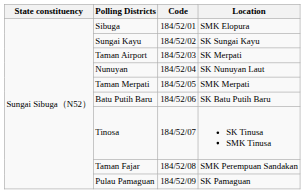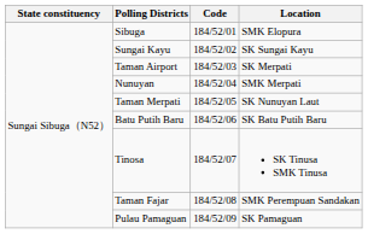Nunuyan | Location: SK Nunuyan Laut -> SMK Merpati
Taman Merpati | Location: SMK Merpati -> SK Nunuyan Laut
